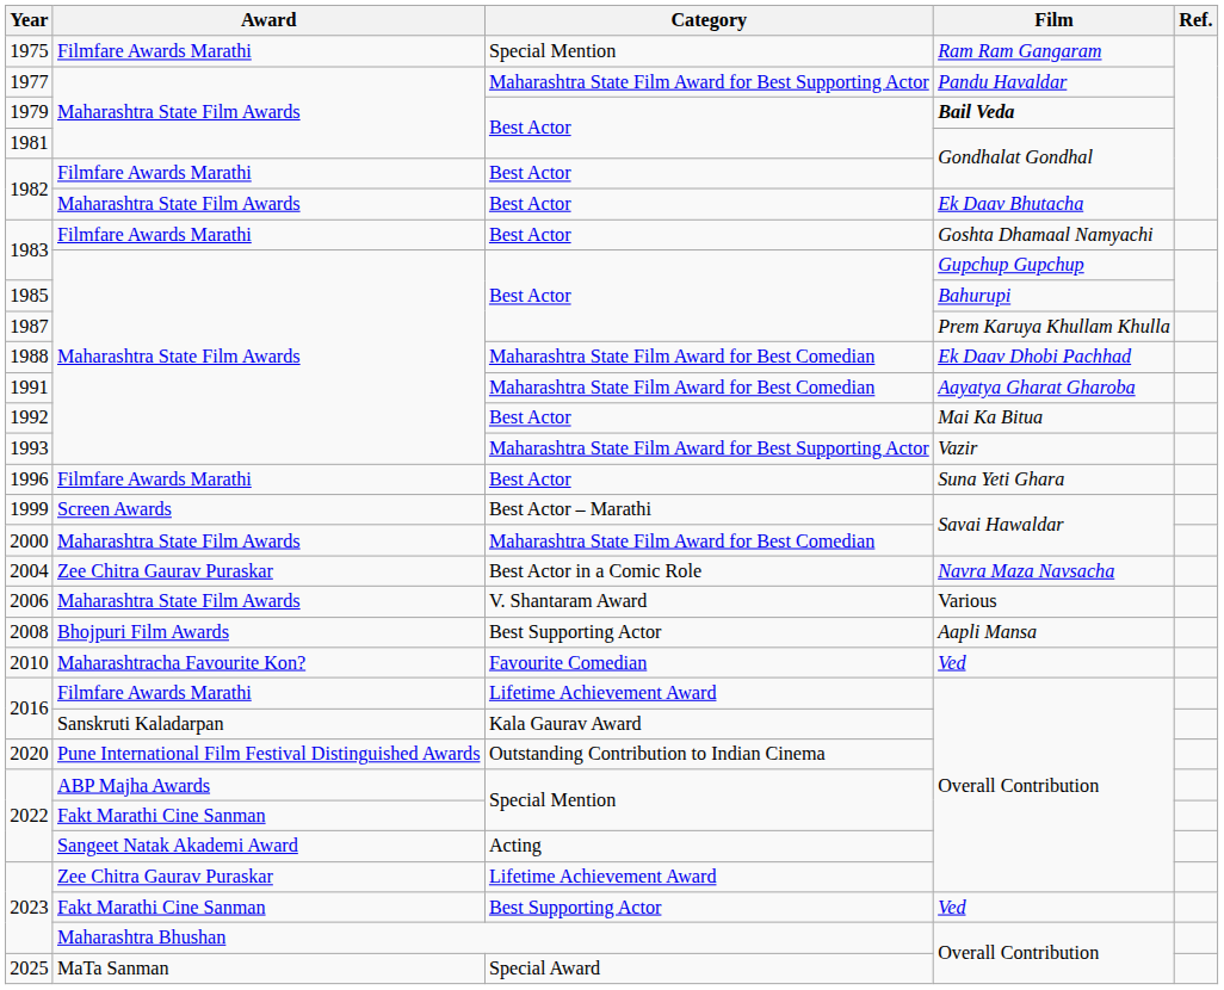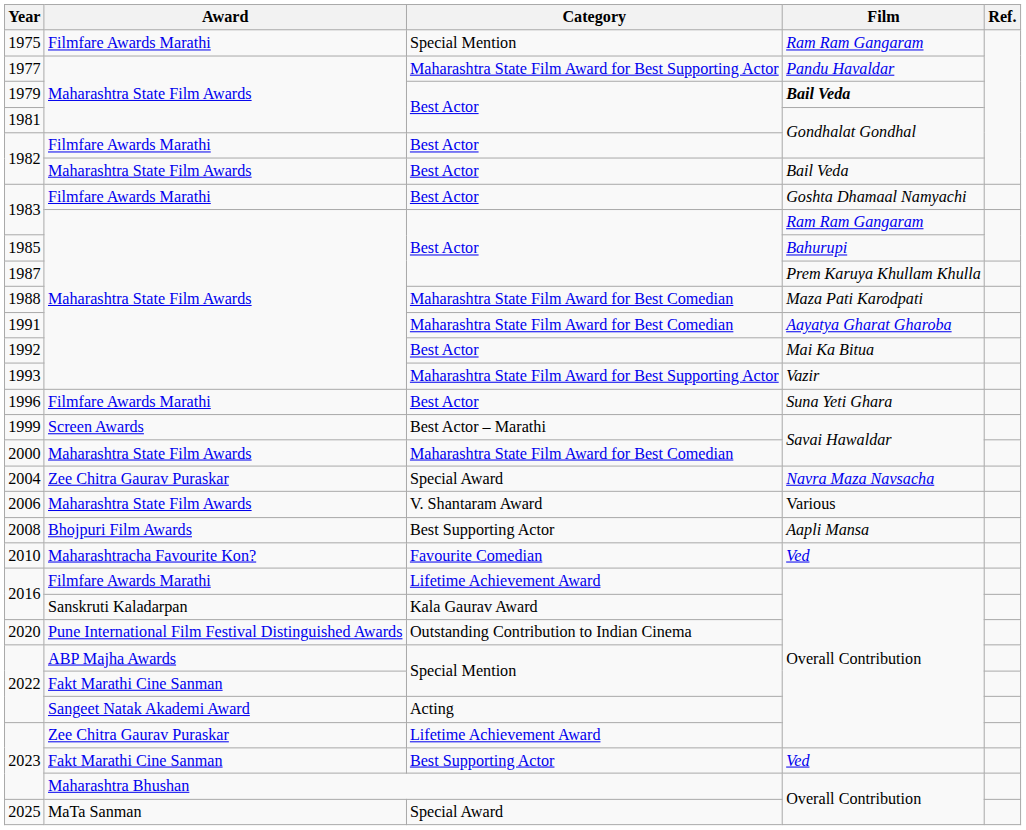1982 / Maharashtra State Film Awards | Film: Ek Daav Bhutacha -> Bail Veda
1983 / Maharashtra State Film Awards | Film: Gupchup Gupchup -> Ram Ram Gangaram
1988 | Film: Ek Daav Dhobi Pachhad -> Maza Pati Karodpati
2004 | Category: Best Actor in a Comic Role -> Special Award
